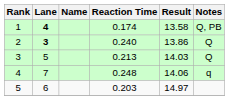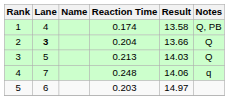1 | Lane: bold -> normal
2 | Reaction Time: 0.240 -> 0.204
2 | Result: 13.86 -> 13.66
